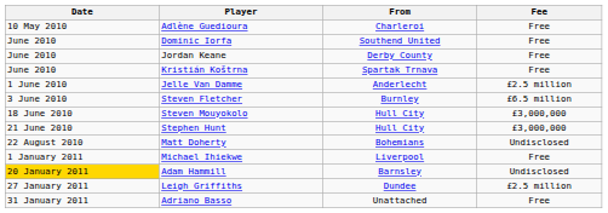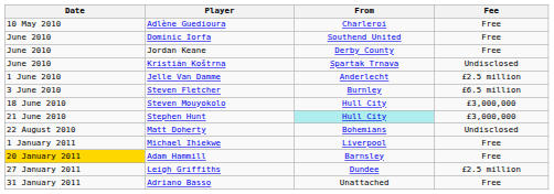Kristián Koštrna | Fee: Free -> Undisclosed
Stephen Hunt | From: no background -> paleturquoise background
Adam Hammill | Fee: Undisclosed -> Free
